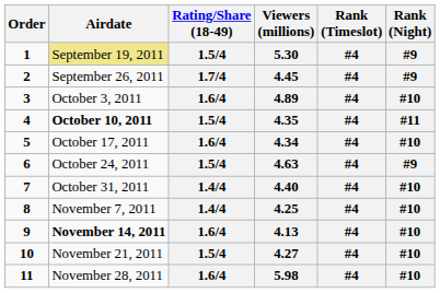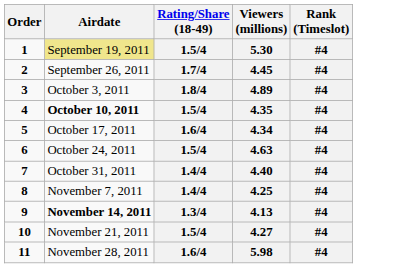- column: Rank (Night) | #9 | #9 | #10 | #11 | #10 | #9 | #10 | #10 | #10 | #10 | #10
4.89 | Rating/Share (18-49): 1.6/4 -> 1.8/4
4.13 | Rating/Share (18-49): 1.6/4 -> 1.3/4
